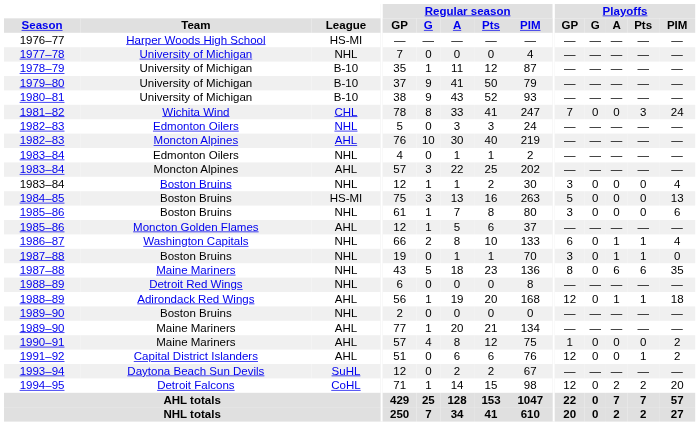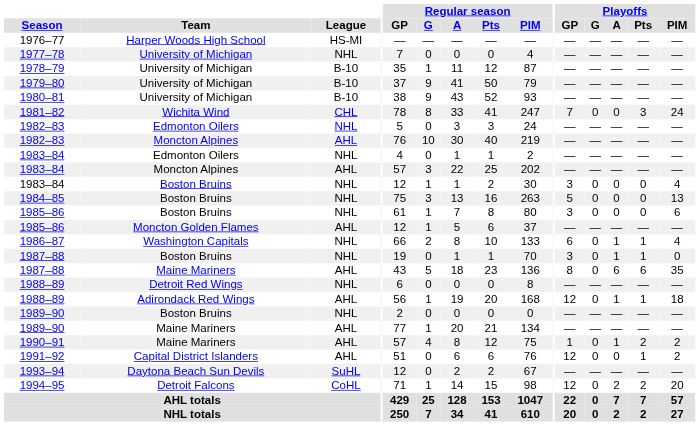1984–85 | League: HS-MI -> NHL
1987–88 / Maine Mariners | League: NHL -> AHL
1990–91 | Playoffs / A: 0 -> 1
1990–91 | Playoffs / Pts: 0 -> 2
